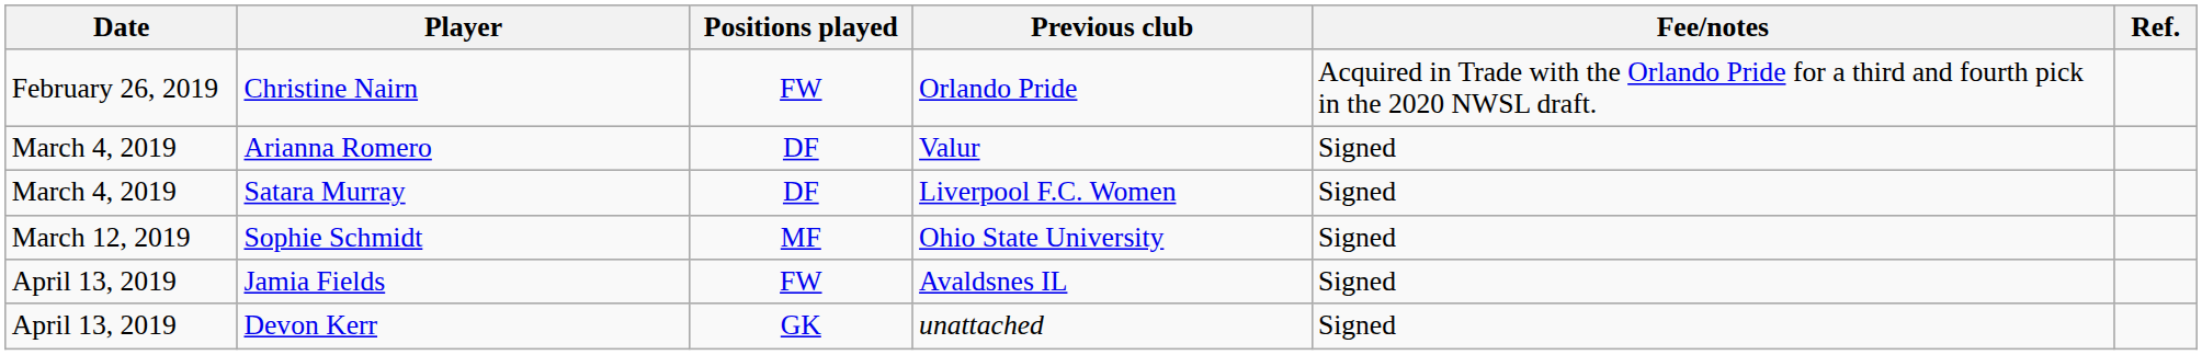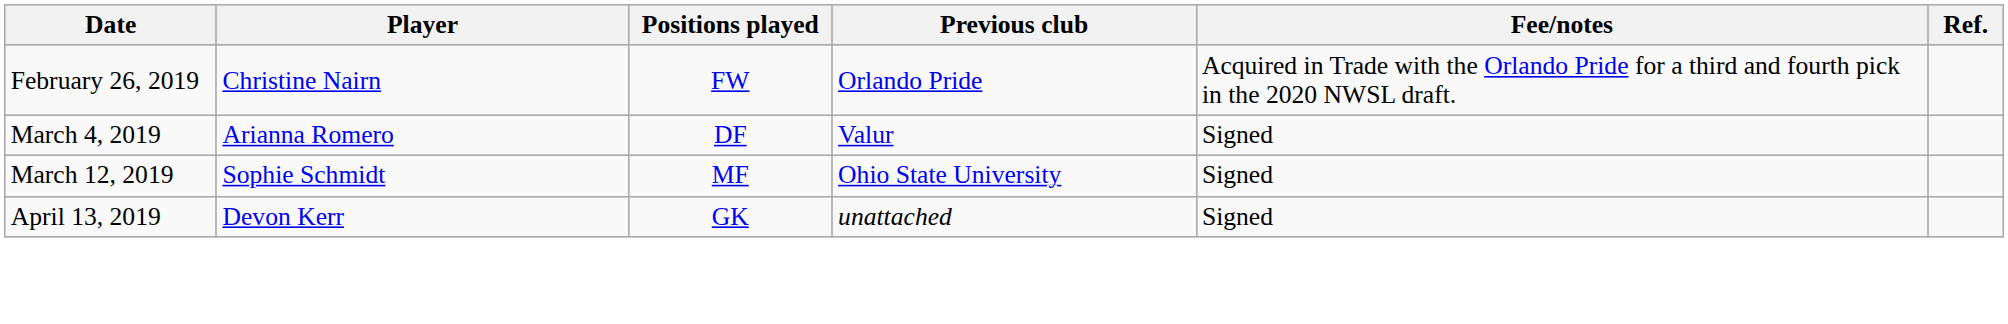- row: March 4, 2019 | Satara Murray | DF | Liverpool F.C. Women | Signed
- row: April 13, 2019 | Jamia Fields | FW | Avaldsnes IL | Signed
